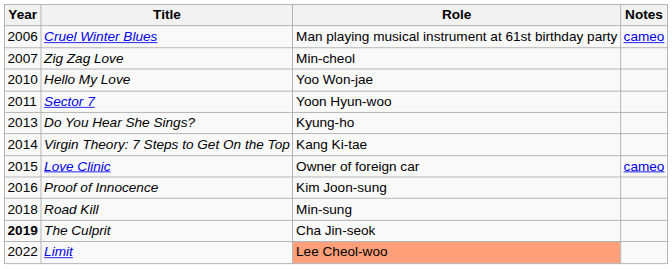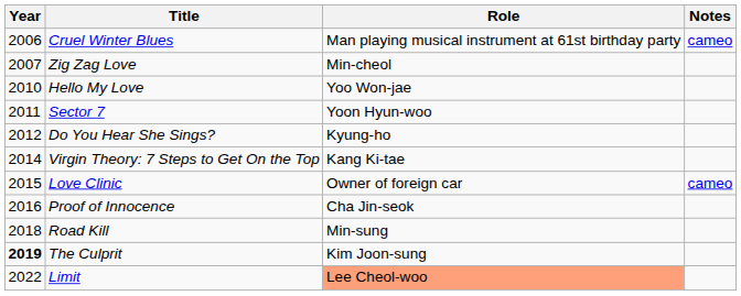Do You Hear She Sings? | Year: 2013 -> 2012
Proof of Innocence | Role: Kim Joon-sung -> Cha Jin-seok
The Culprit | Role: Cha Jin-seok -> Kim Joon-sung
